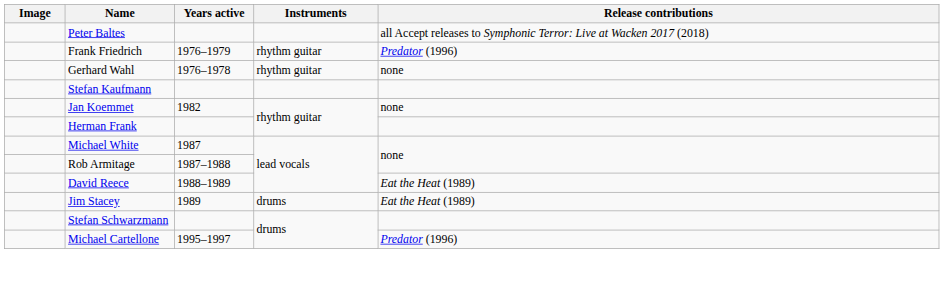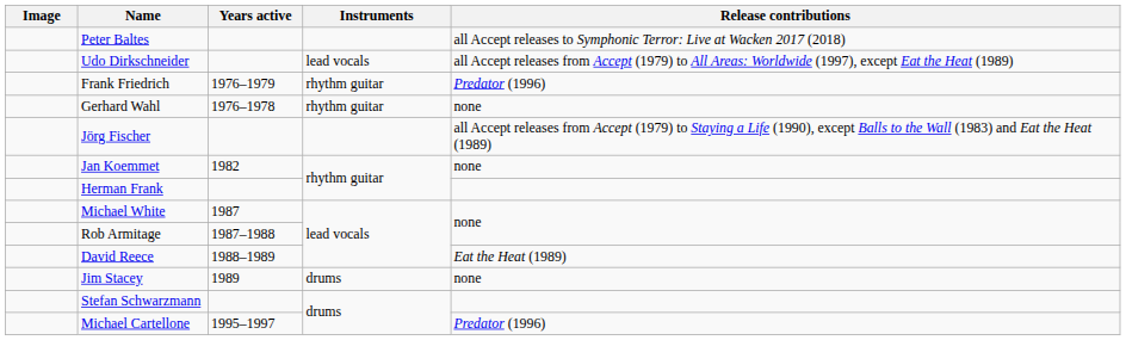+ row: Udo Dirkschneider | lead vocals | all Accept releases from Accept (1979) to All Areas: Worldwide (1997), except Eat the Heat (1989)
+ row: Jörg Fischer | all Accept releases from Accept (1979) to Staying a Life (1990), except Balls to the Wall (1983) and Eat the Heat (1989)
- row: Stefan Kaufmann
Jim Stacey | Release contributions: Eat the Heat (1989) -> none
